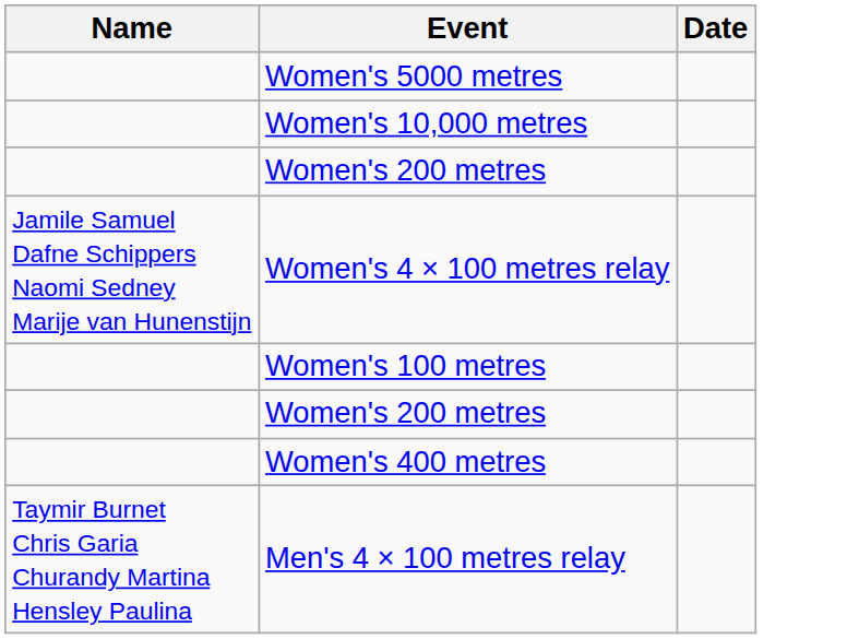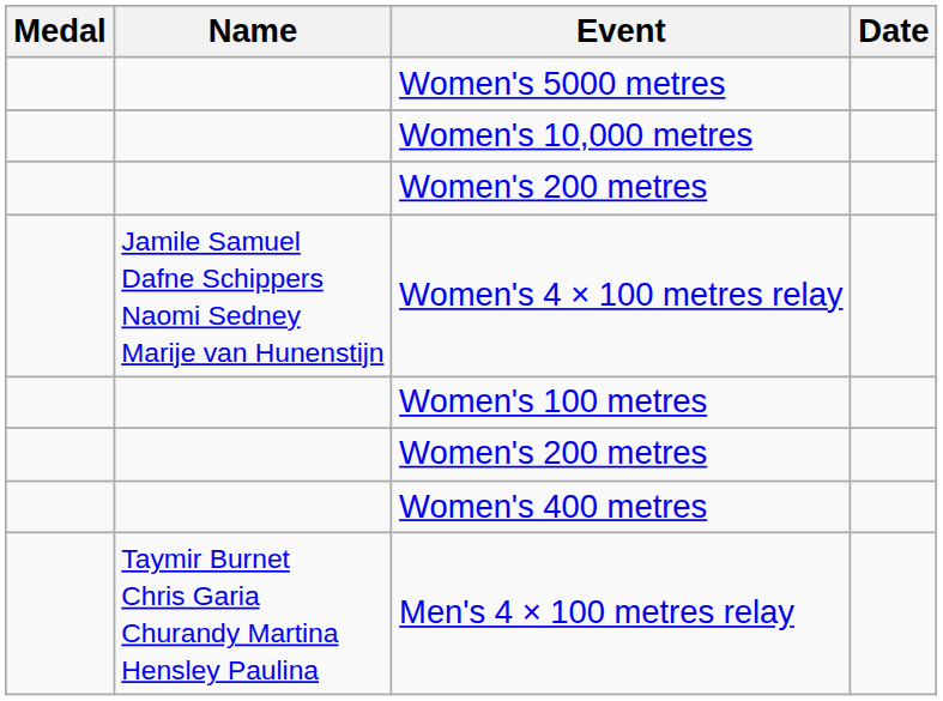+ column: Medal
